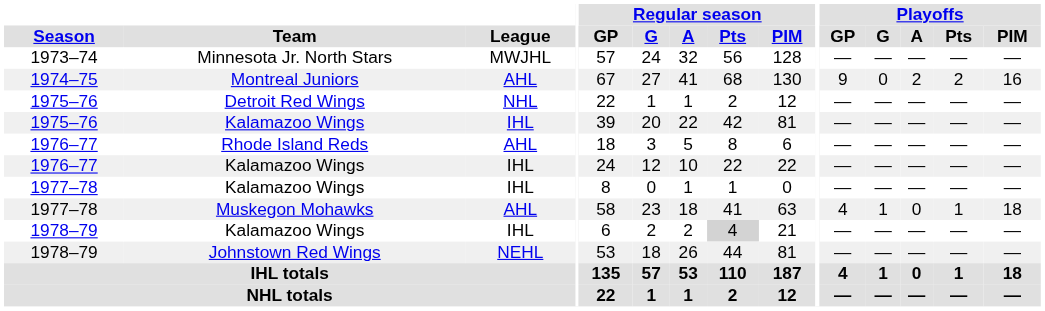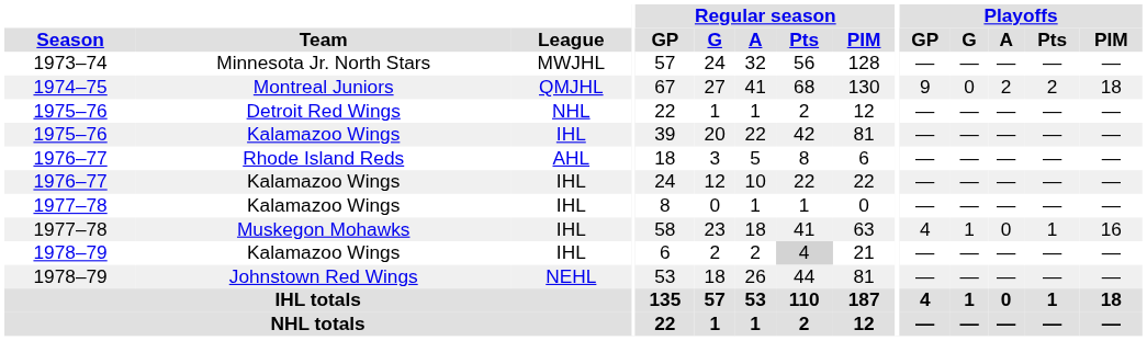Montreal Juniors | League: AHL -> QMJHL
Montreal Juniors | Playoffs / PIM: 16 -> 18
Muskegon Mohawks | League: AHL -> IHL
Muskegon Mohawks | Playoffs / PIM: 18 -> 16
